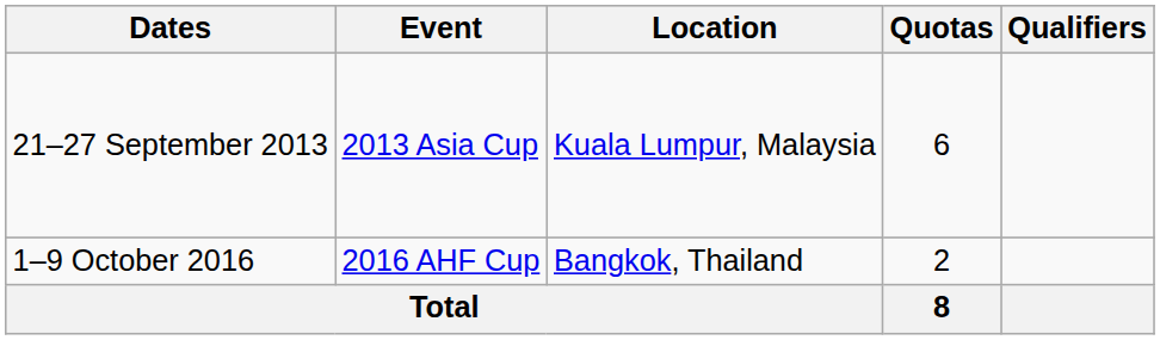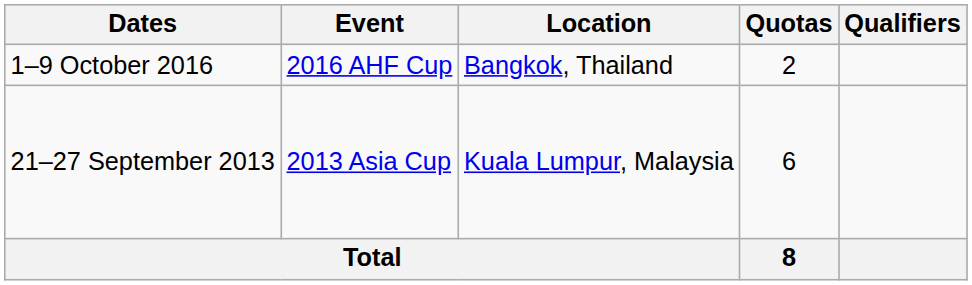rows swapped: 21–27 September 2013 <-> 1–9 October 2016
